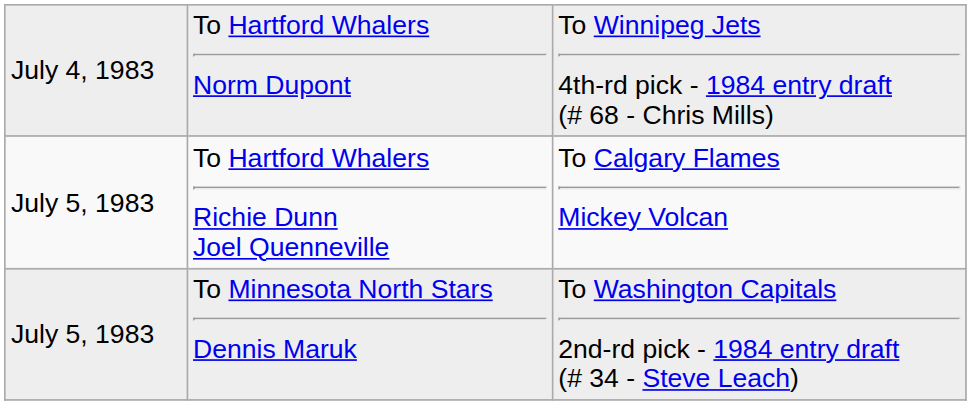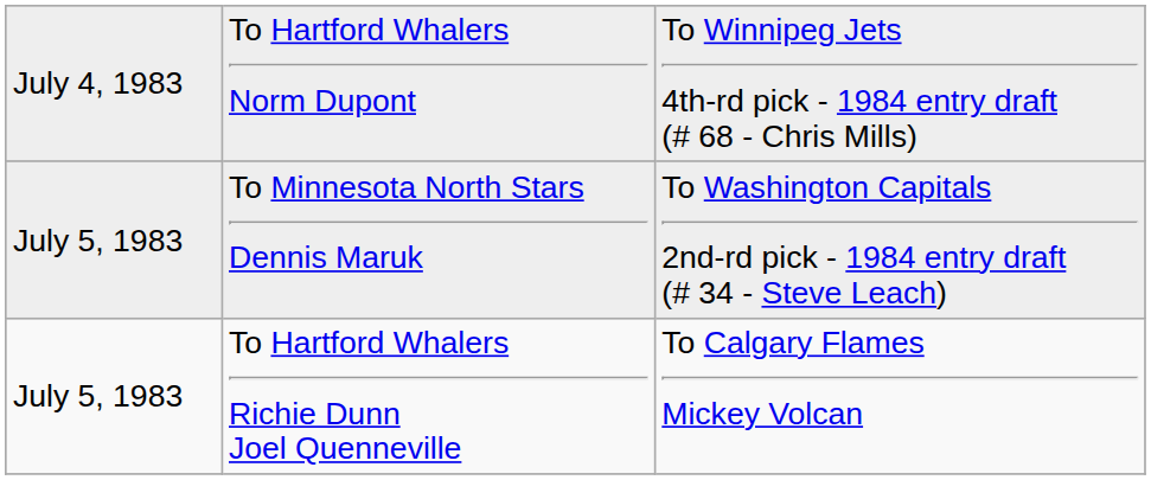rows swapped: To Hartford Whalers Richie Dunn Joel Quenneville <-> To Minnesota North Stars Dennis Maruk
